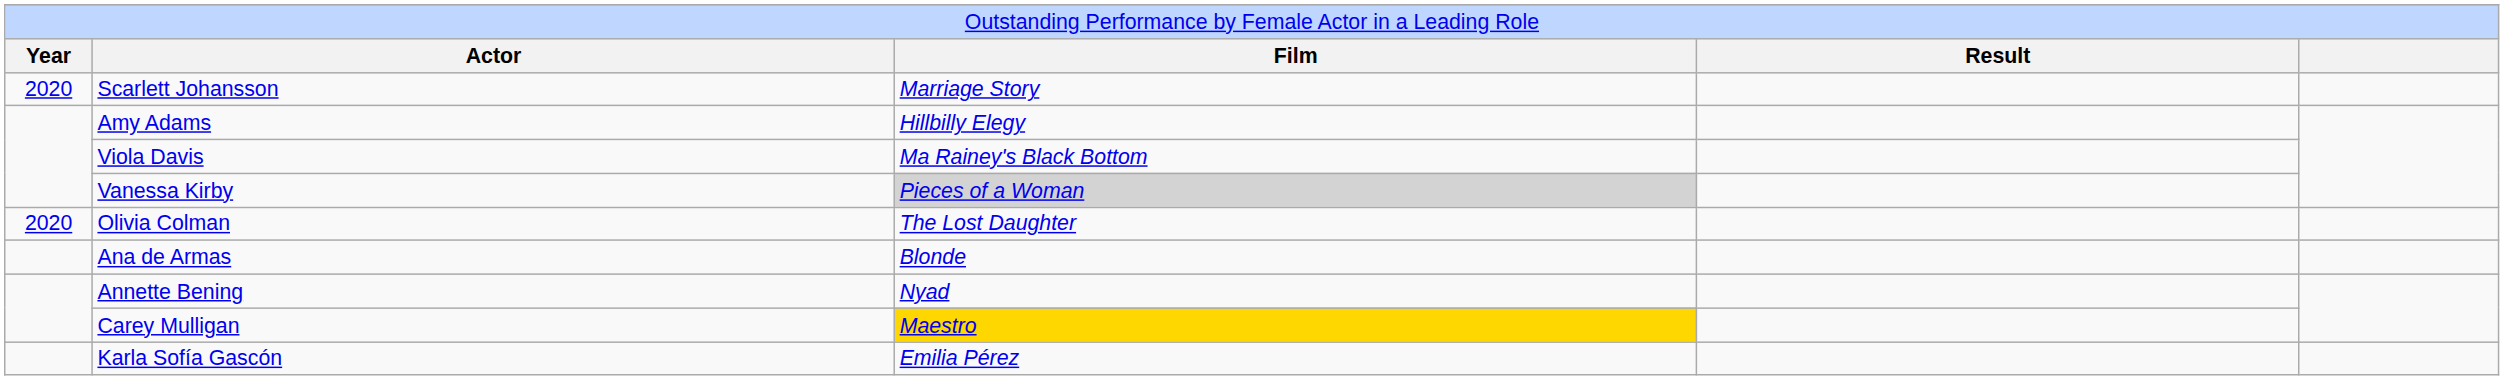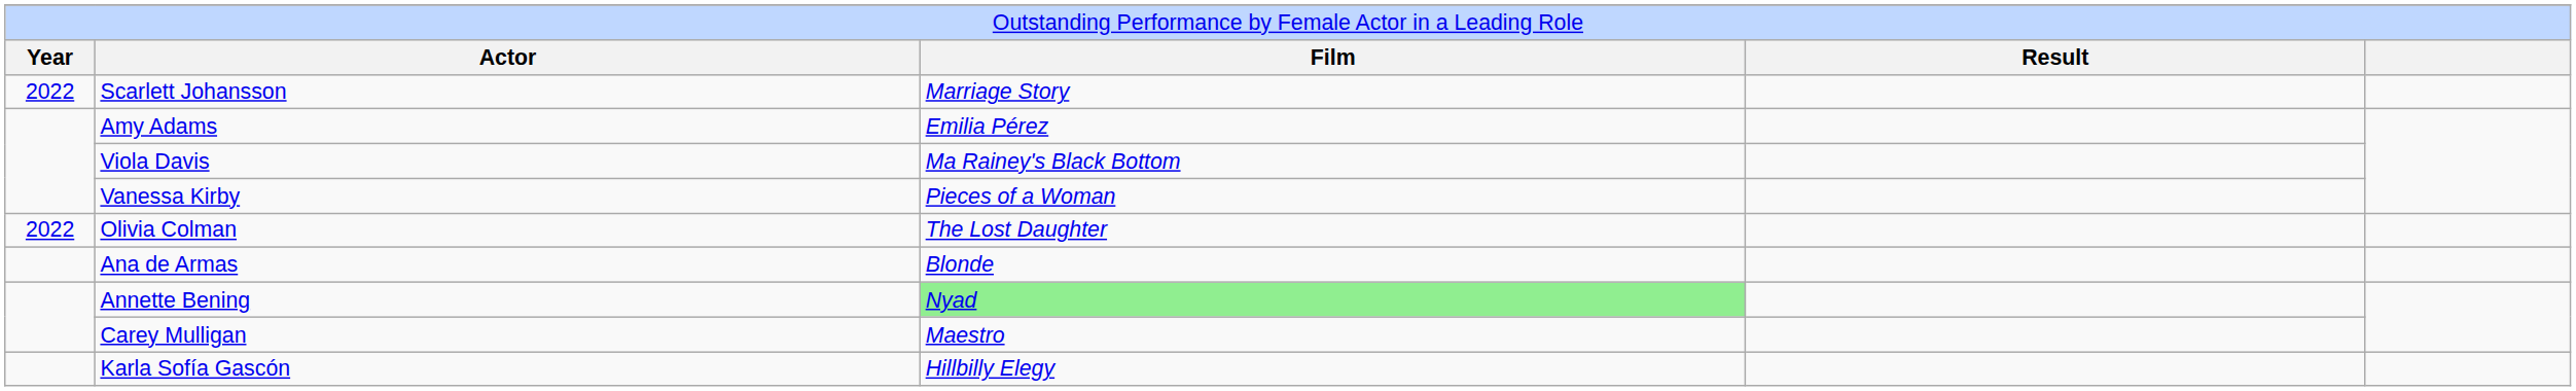Scarlett Johansson | column 1: 2020 -> 2022
Amy Adams | column 3: Hillbilly Elegy -> Emilia Pérez
Vanessa Kirby | column 3: lightgrey background -> no background
Olivia Colman | column 1: 2020 -> 2022
Annette Bening | column 3: no background -> lightgreen background
Carey Mulligan | column 3: gold background -> no background
Karla Sofía Gascón | column 3: Emilia Pérez -> Hillbilly Elegy
